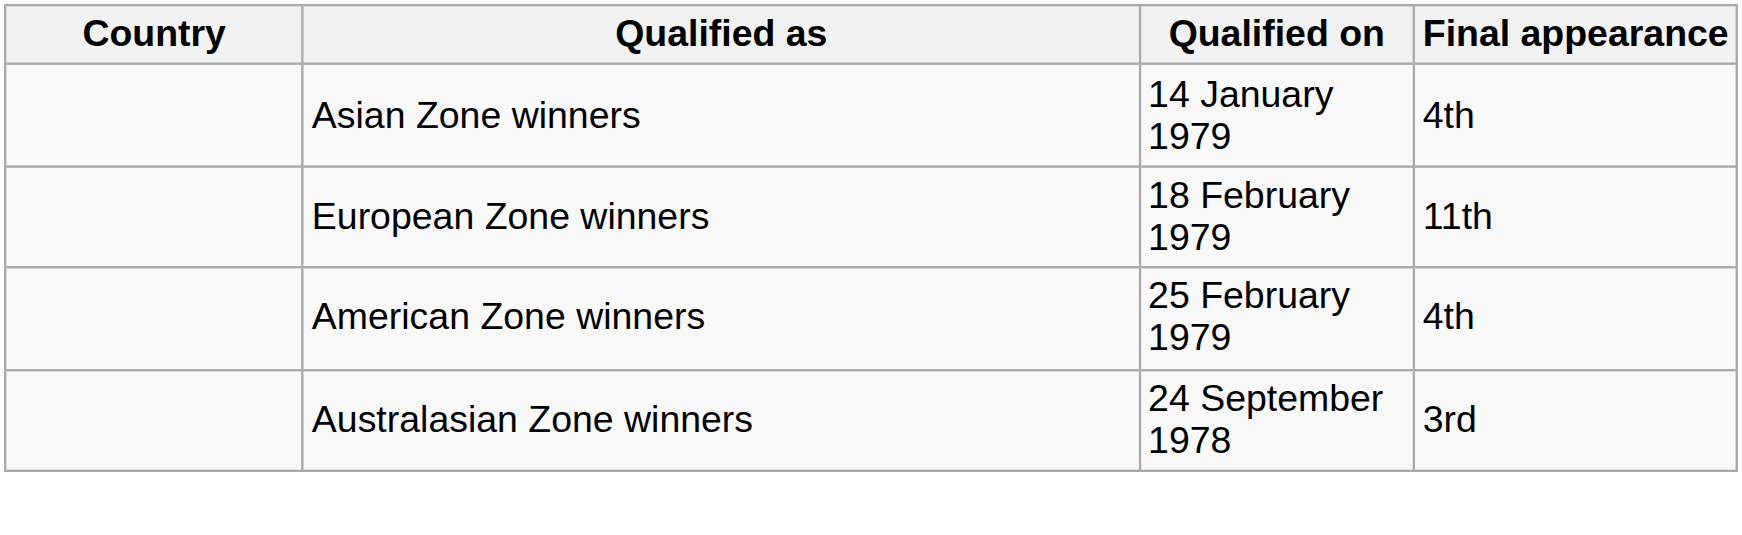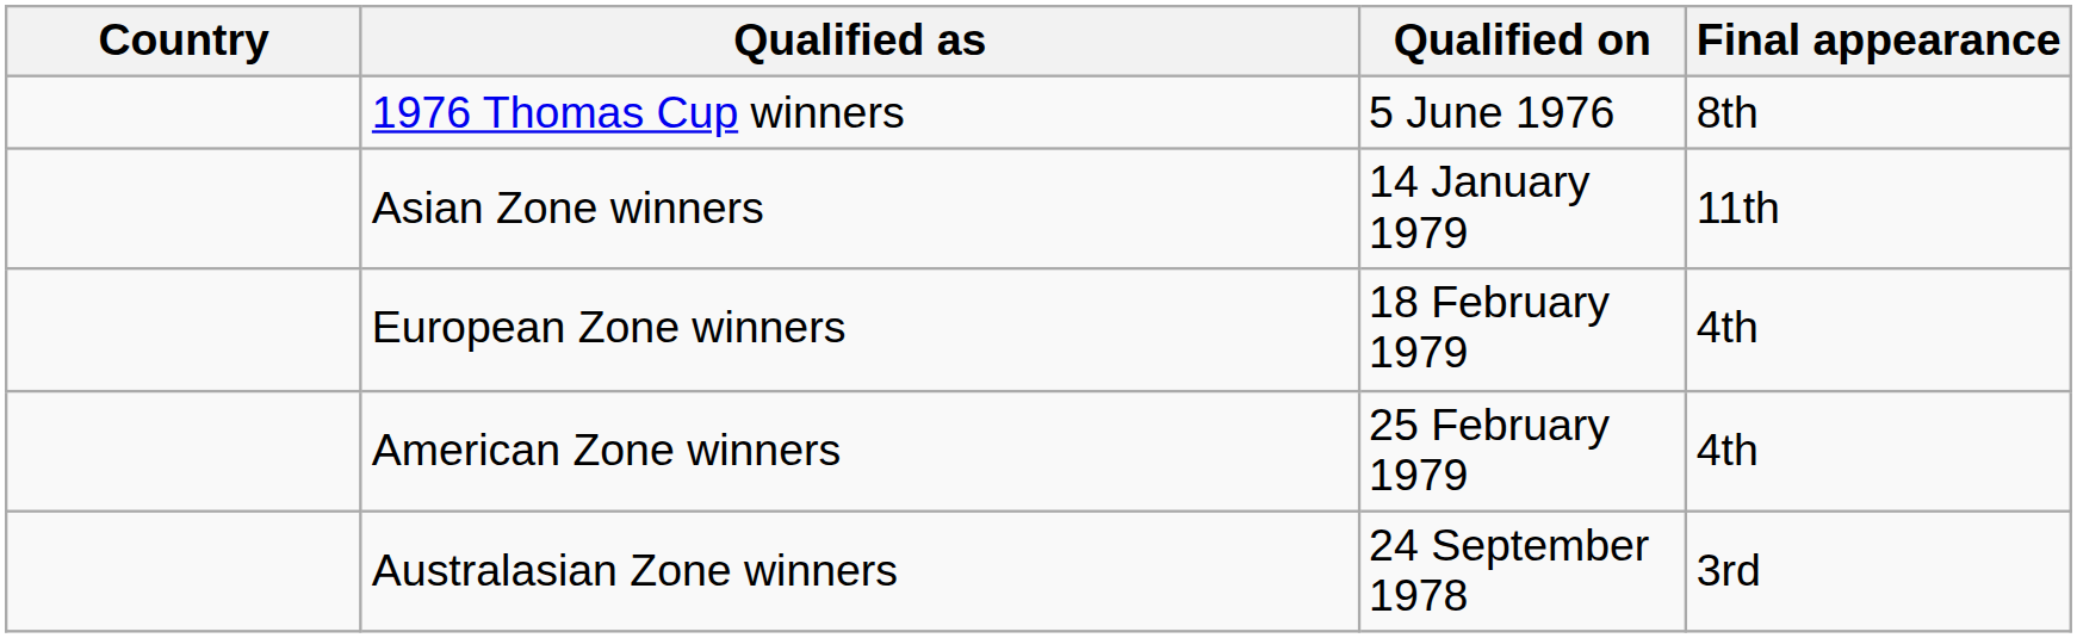+ row: 1976 Thomas Cup winners | 5 June 1976 | 8th
Asian Zone winners | Final appearance: 4th -> 11th
European Zone winners | Final appearance: 11th -> 4th
